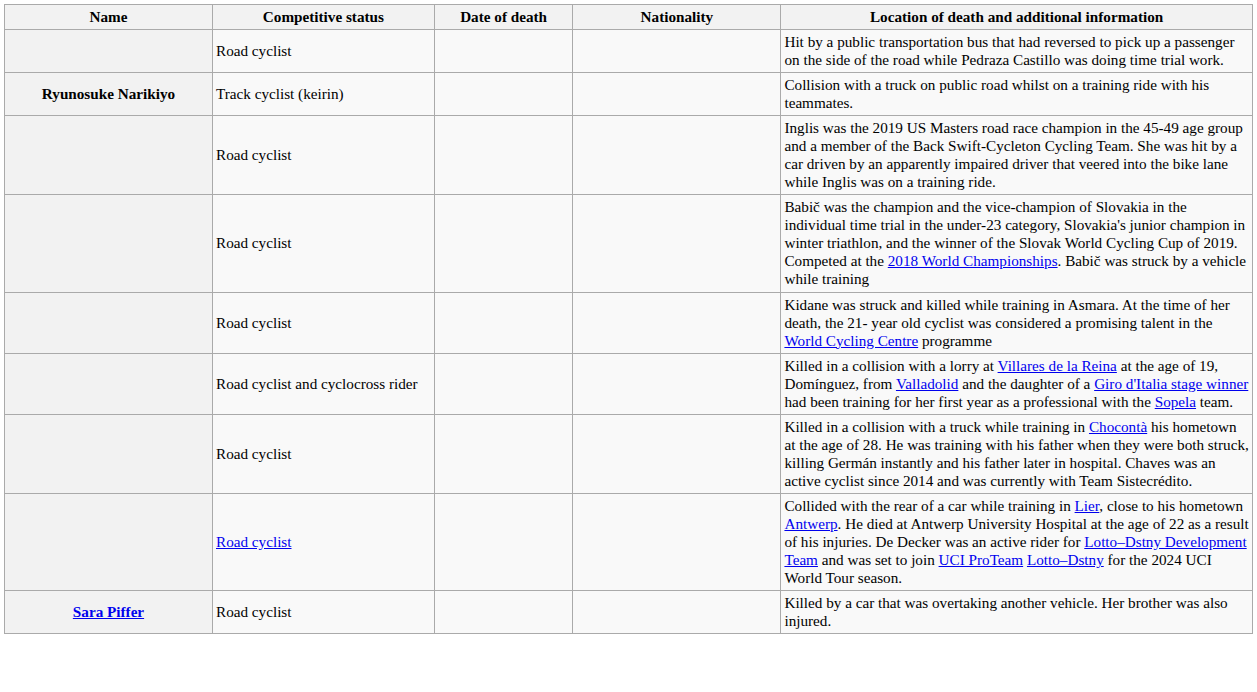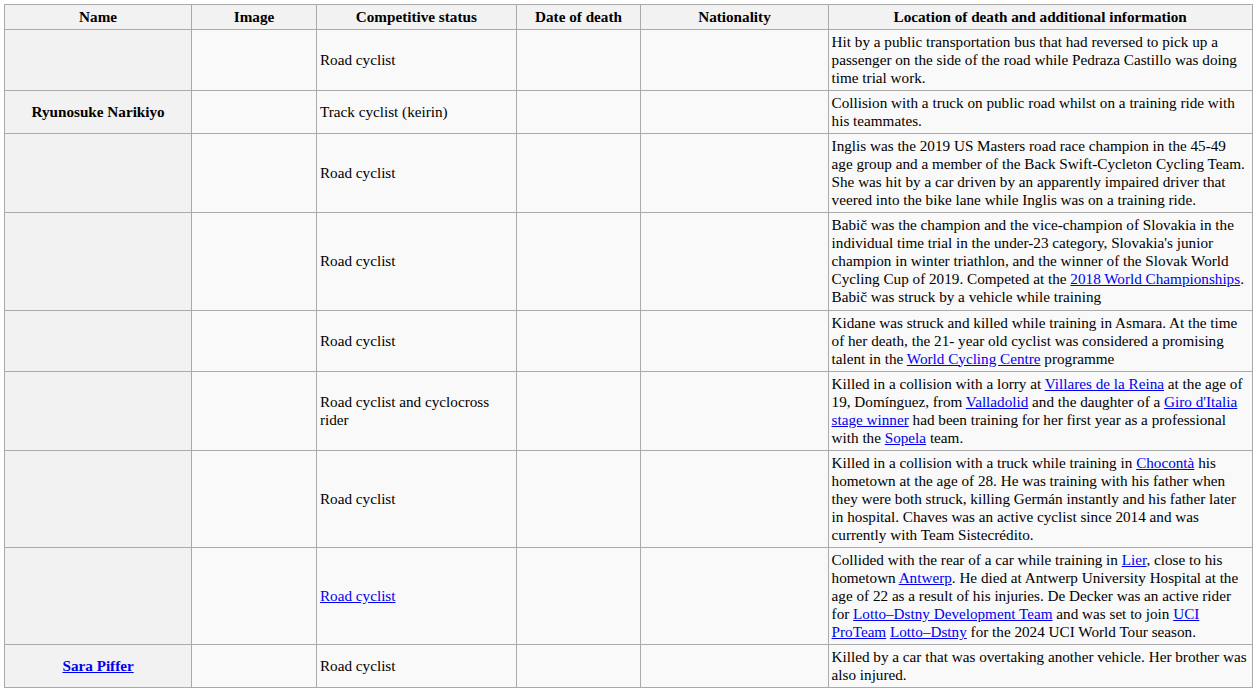+ column: Image
